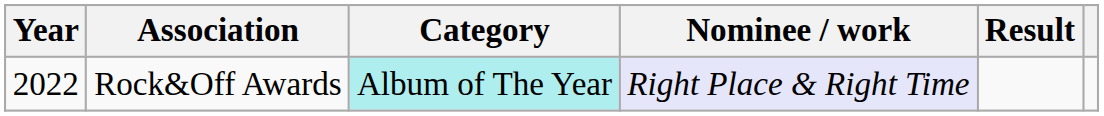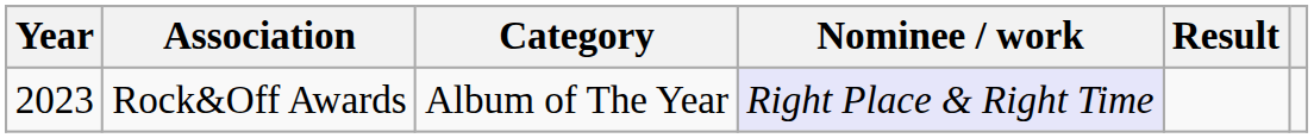Rock&Off Awards | Year: 2022 -> 2023
Rock&Off Awards | Category: paleturquoise background -> no background
